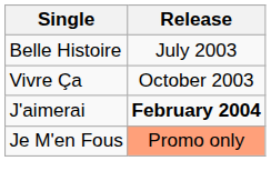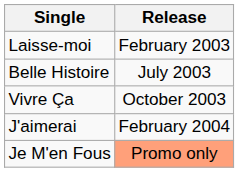+ row: Laisse-moi | February 2003
J'aimerai | Release: bold -> normal
